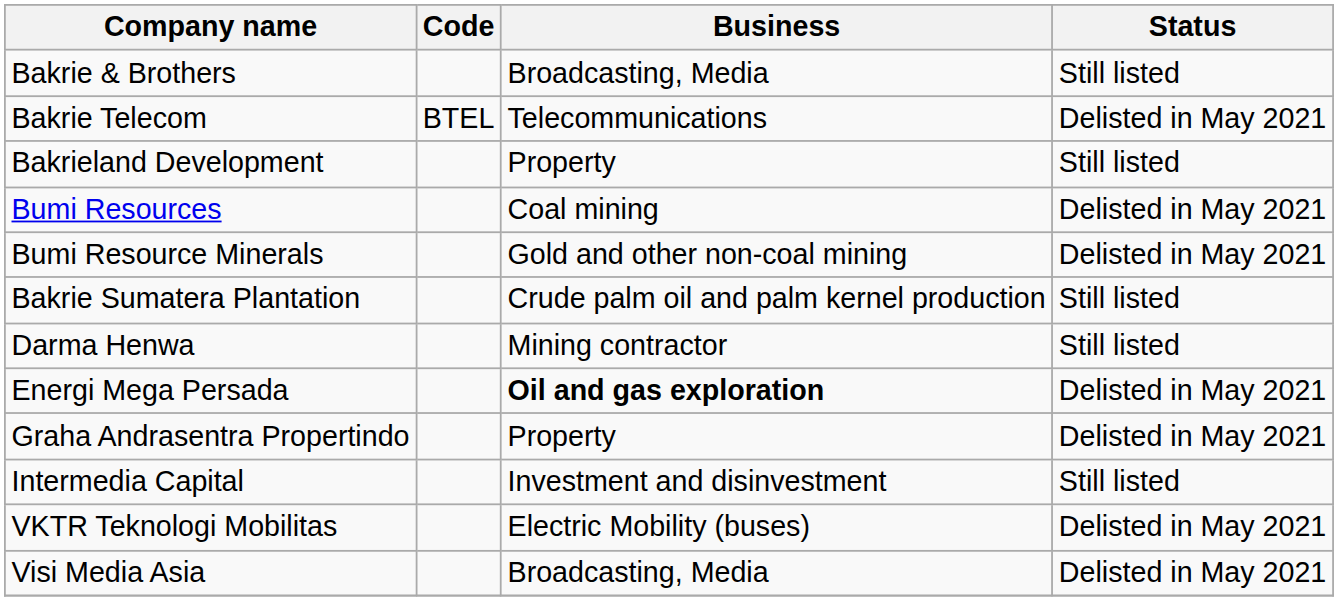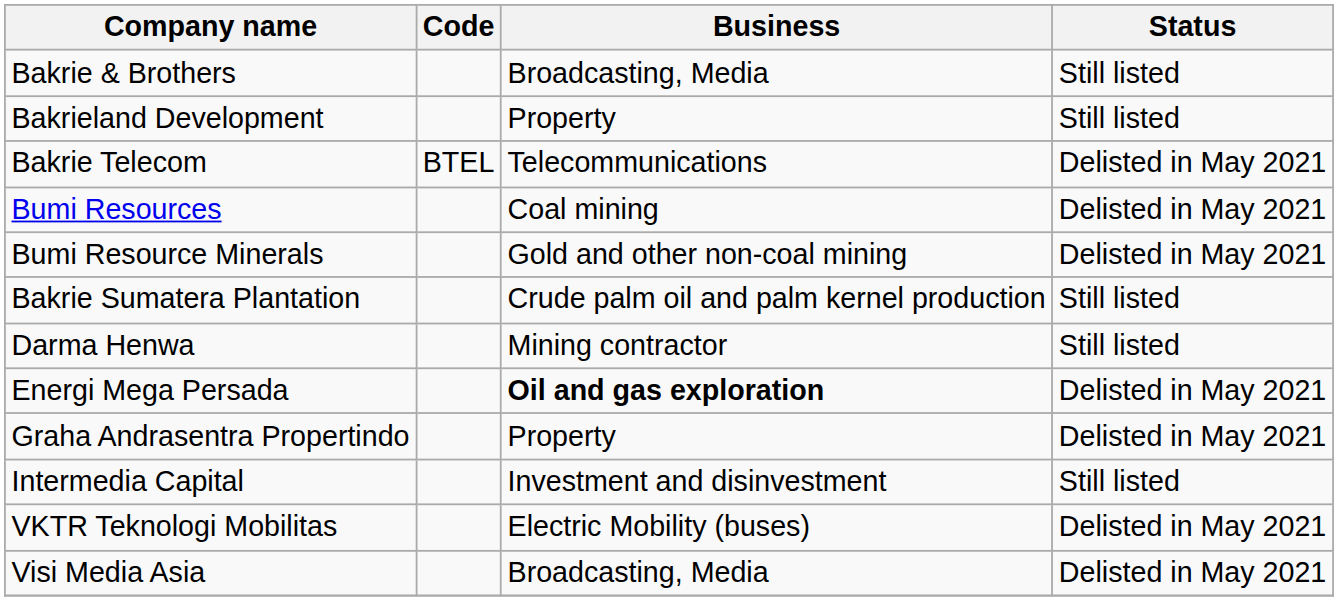rows swapped: Bakrie Telecom <-> Bakrieland Development
